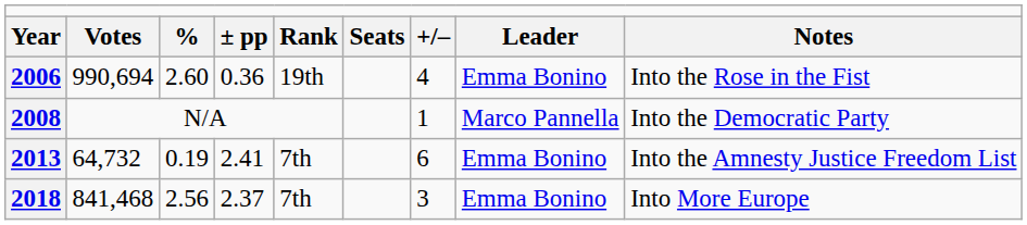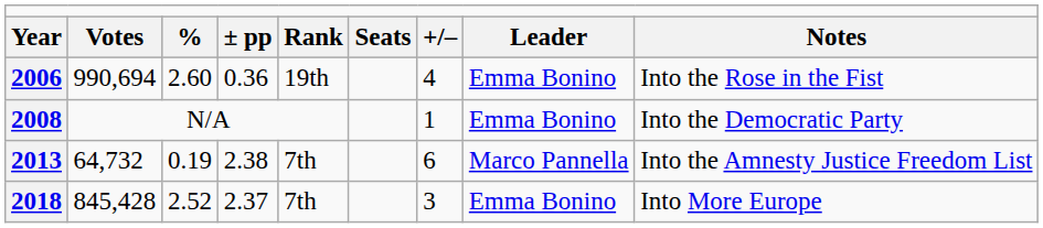2008 | column 8: Marco Pannella -> Emma Bonino
2013 | column 4: 2.41 -> 2.38
2013 | column 8: Emma Bonino -> Marco Pannella
2018 | column 2: 841,468 -> 845,428
2018 | column 3: 2.56 -> 2.52
